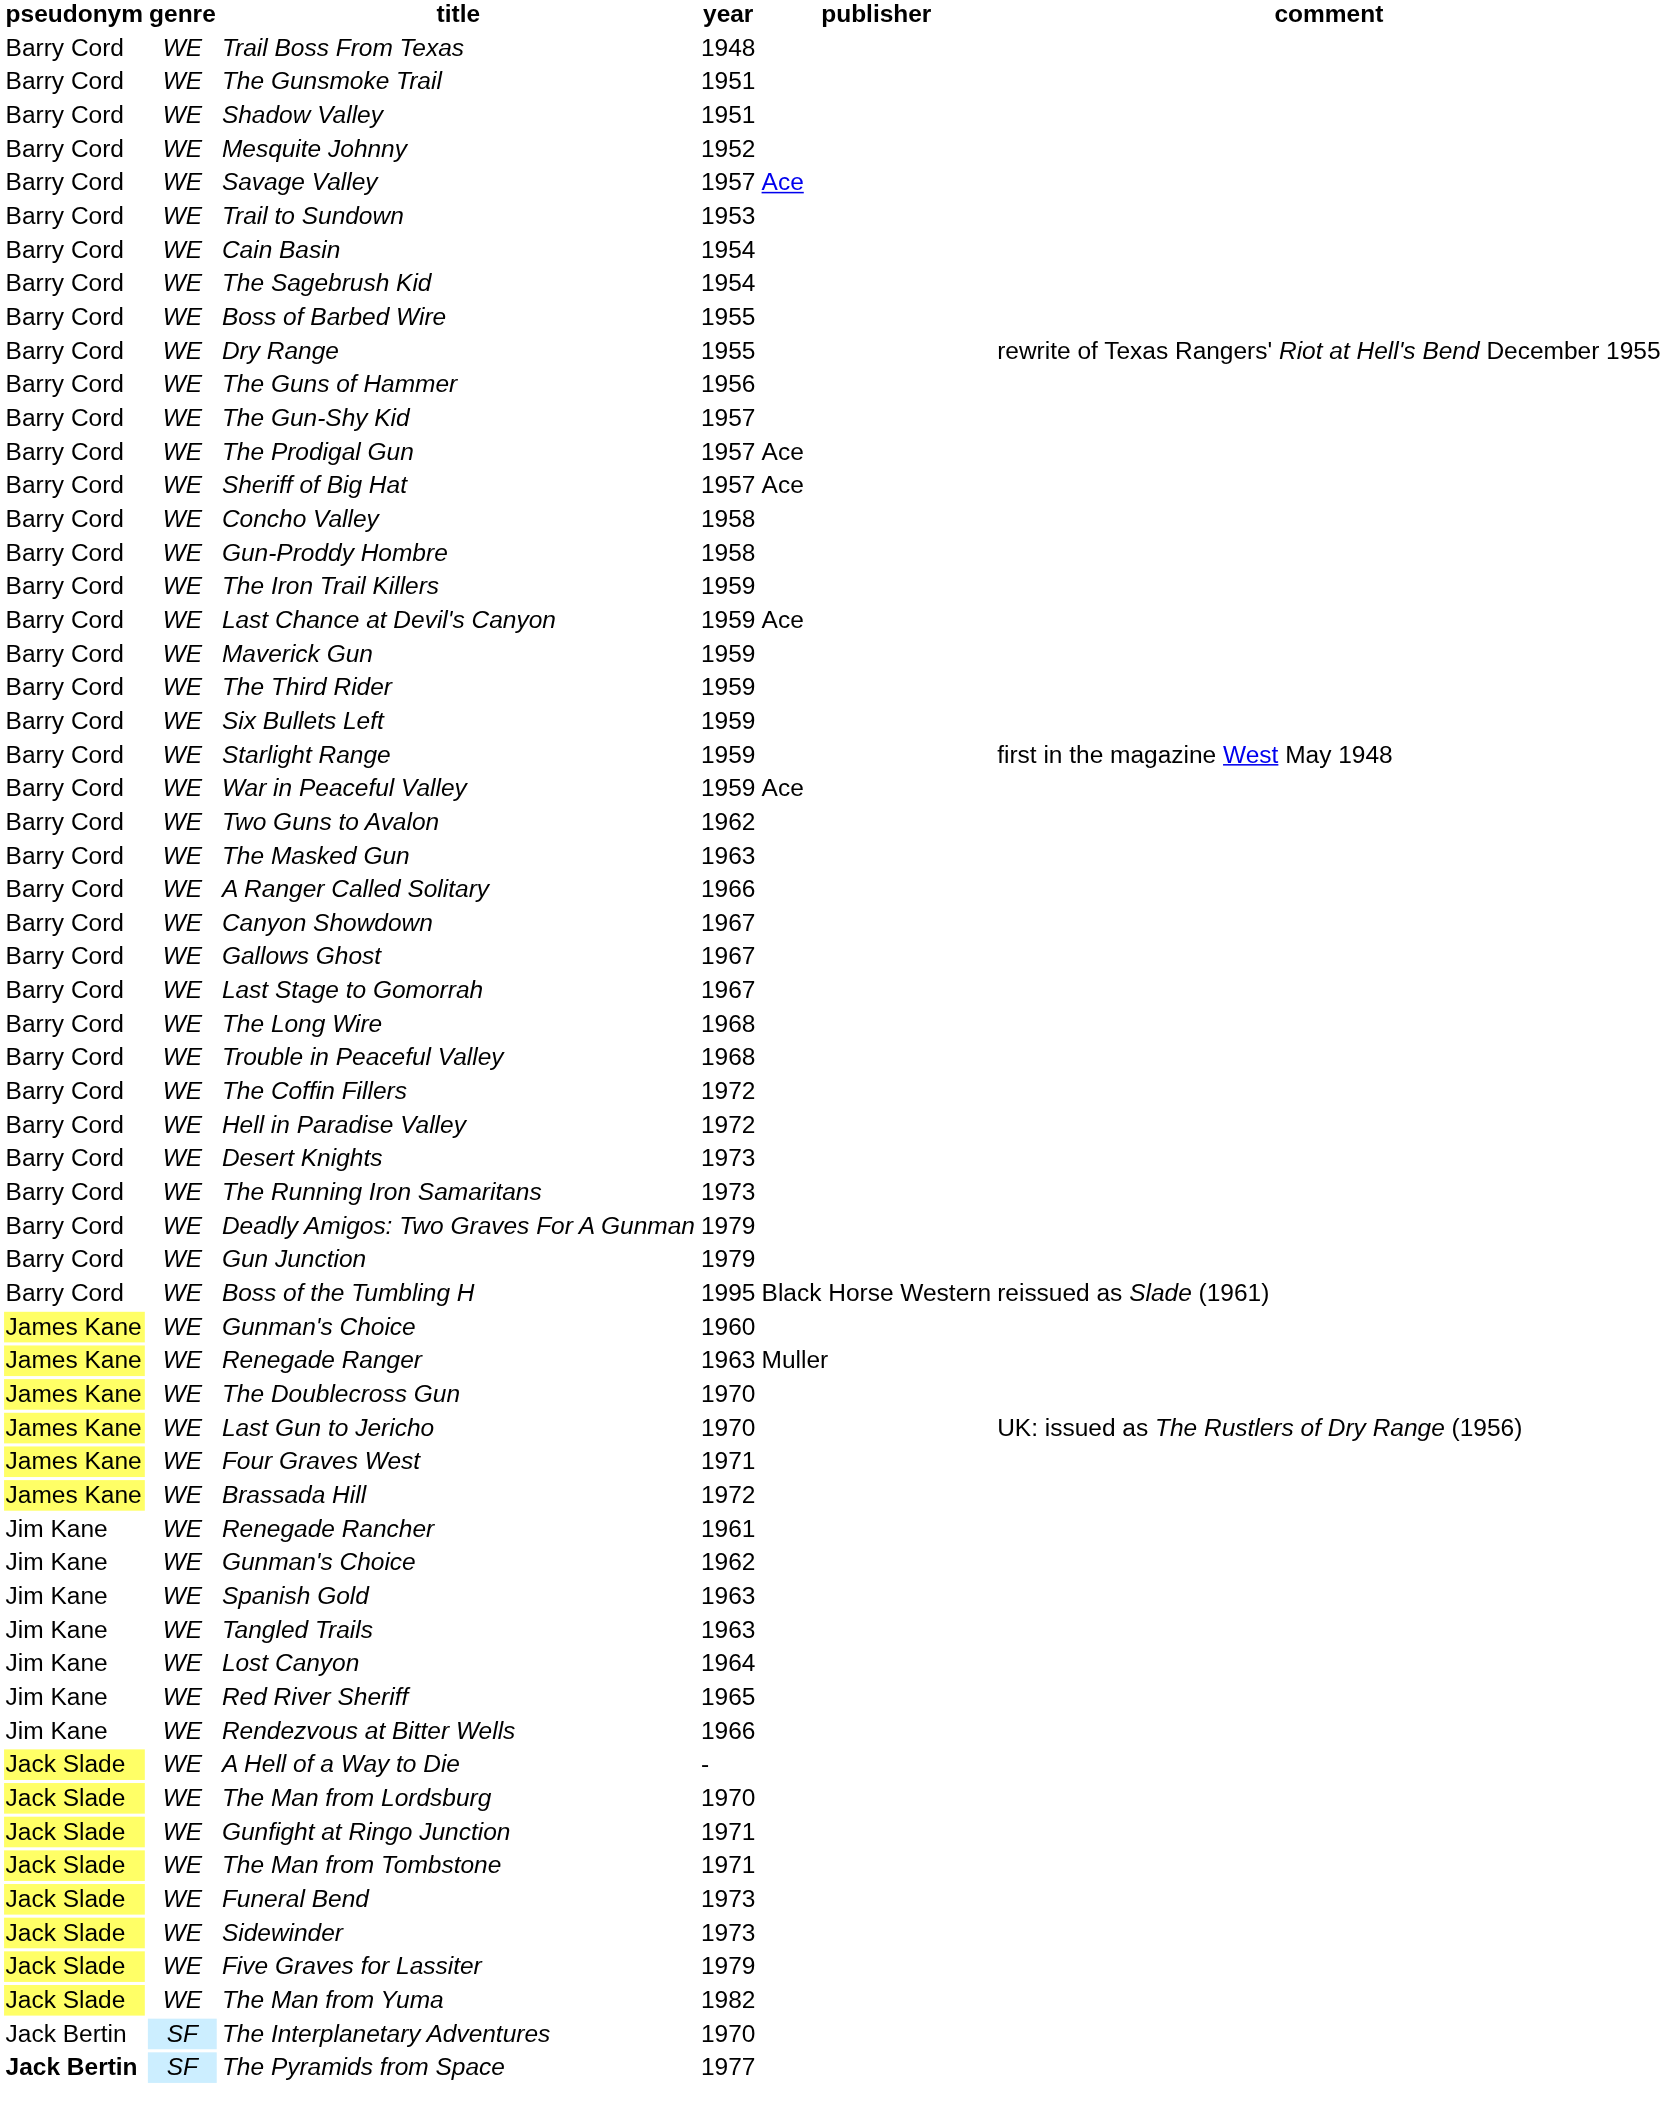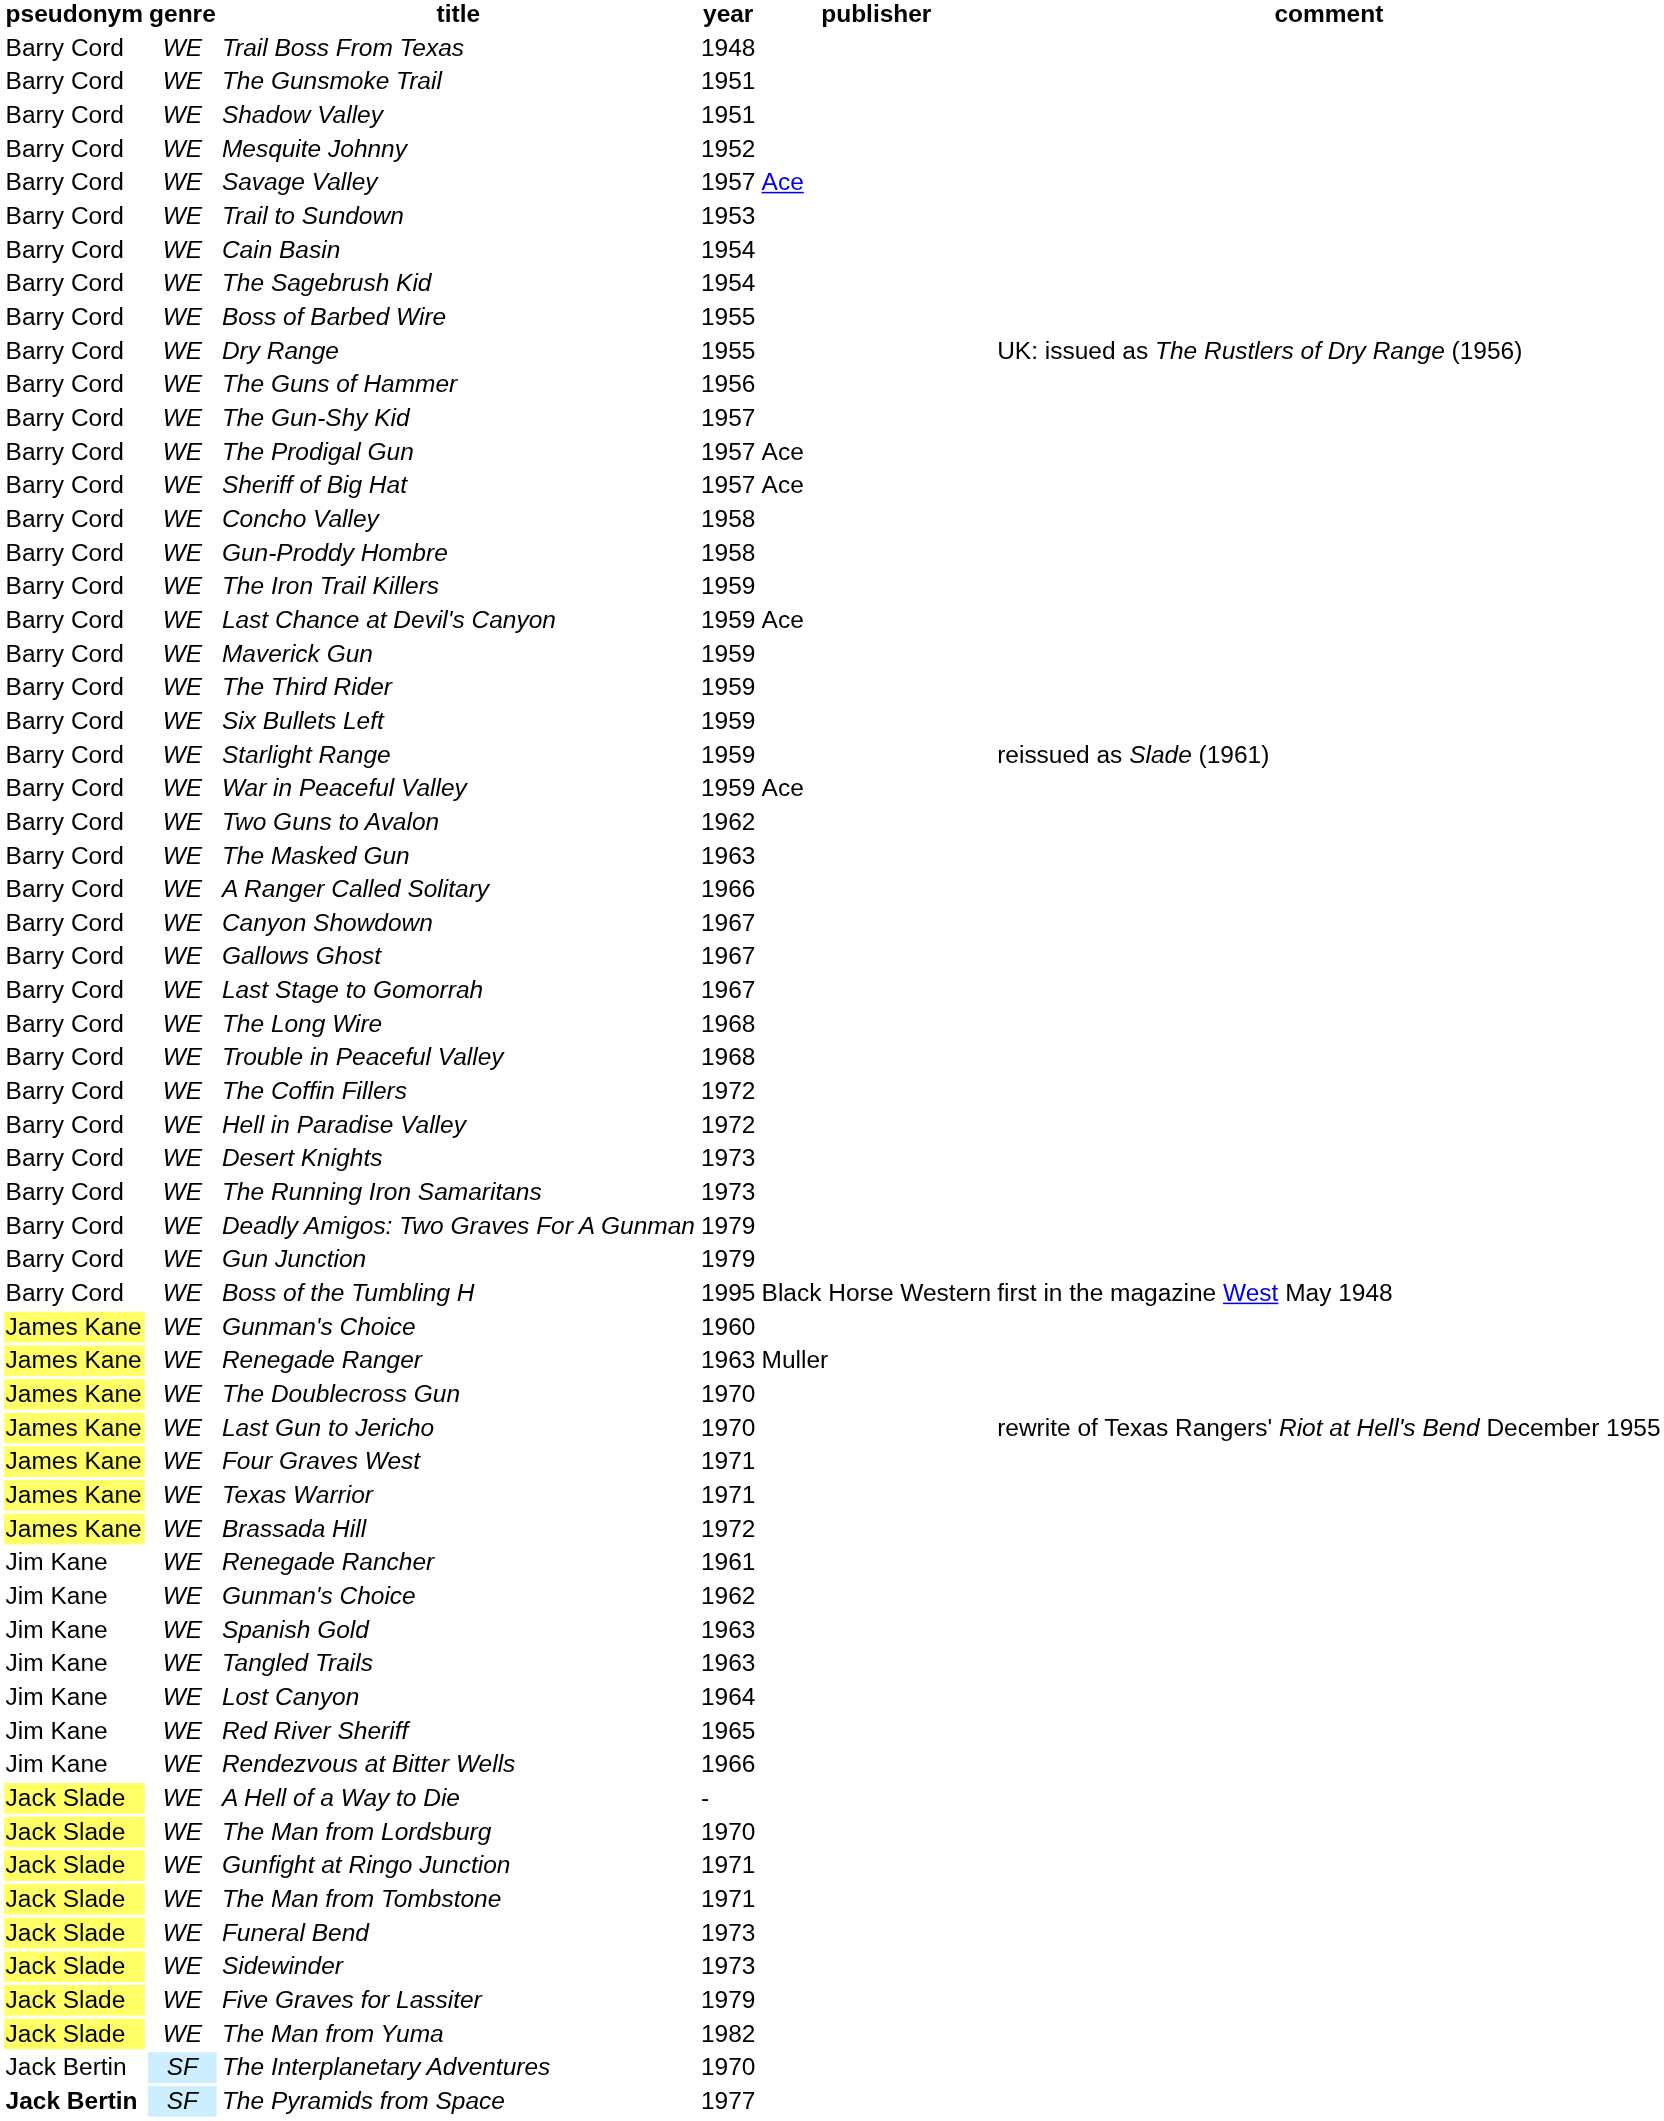Dry Range | comment: rewrite of Texas Rangers' Riot at Hell's Bend December 1955 -> UK: issued as The Rustlers of Dry Range (1956)
Starlight Range | comment: first in the magazine West May 1948 -> reissued as Slade (1961)
Boss of the Tumbling H | comment: reissued as Slade (1961) -> first in the magazine West May 1948
Last Gun to Jericho | comment: UK: issued as The Rustlers of Dry Range (1956) -> rewrite of Texas Rangers' Riot at Hell's Bend December 1955
+ row: James Kane | WE | Texas Warrior | 1971
